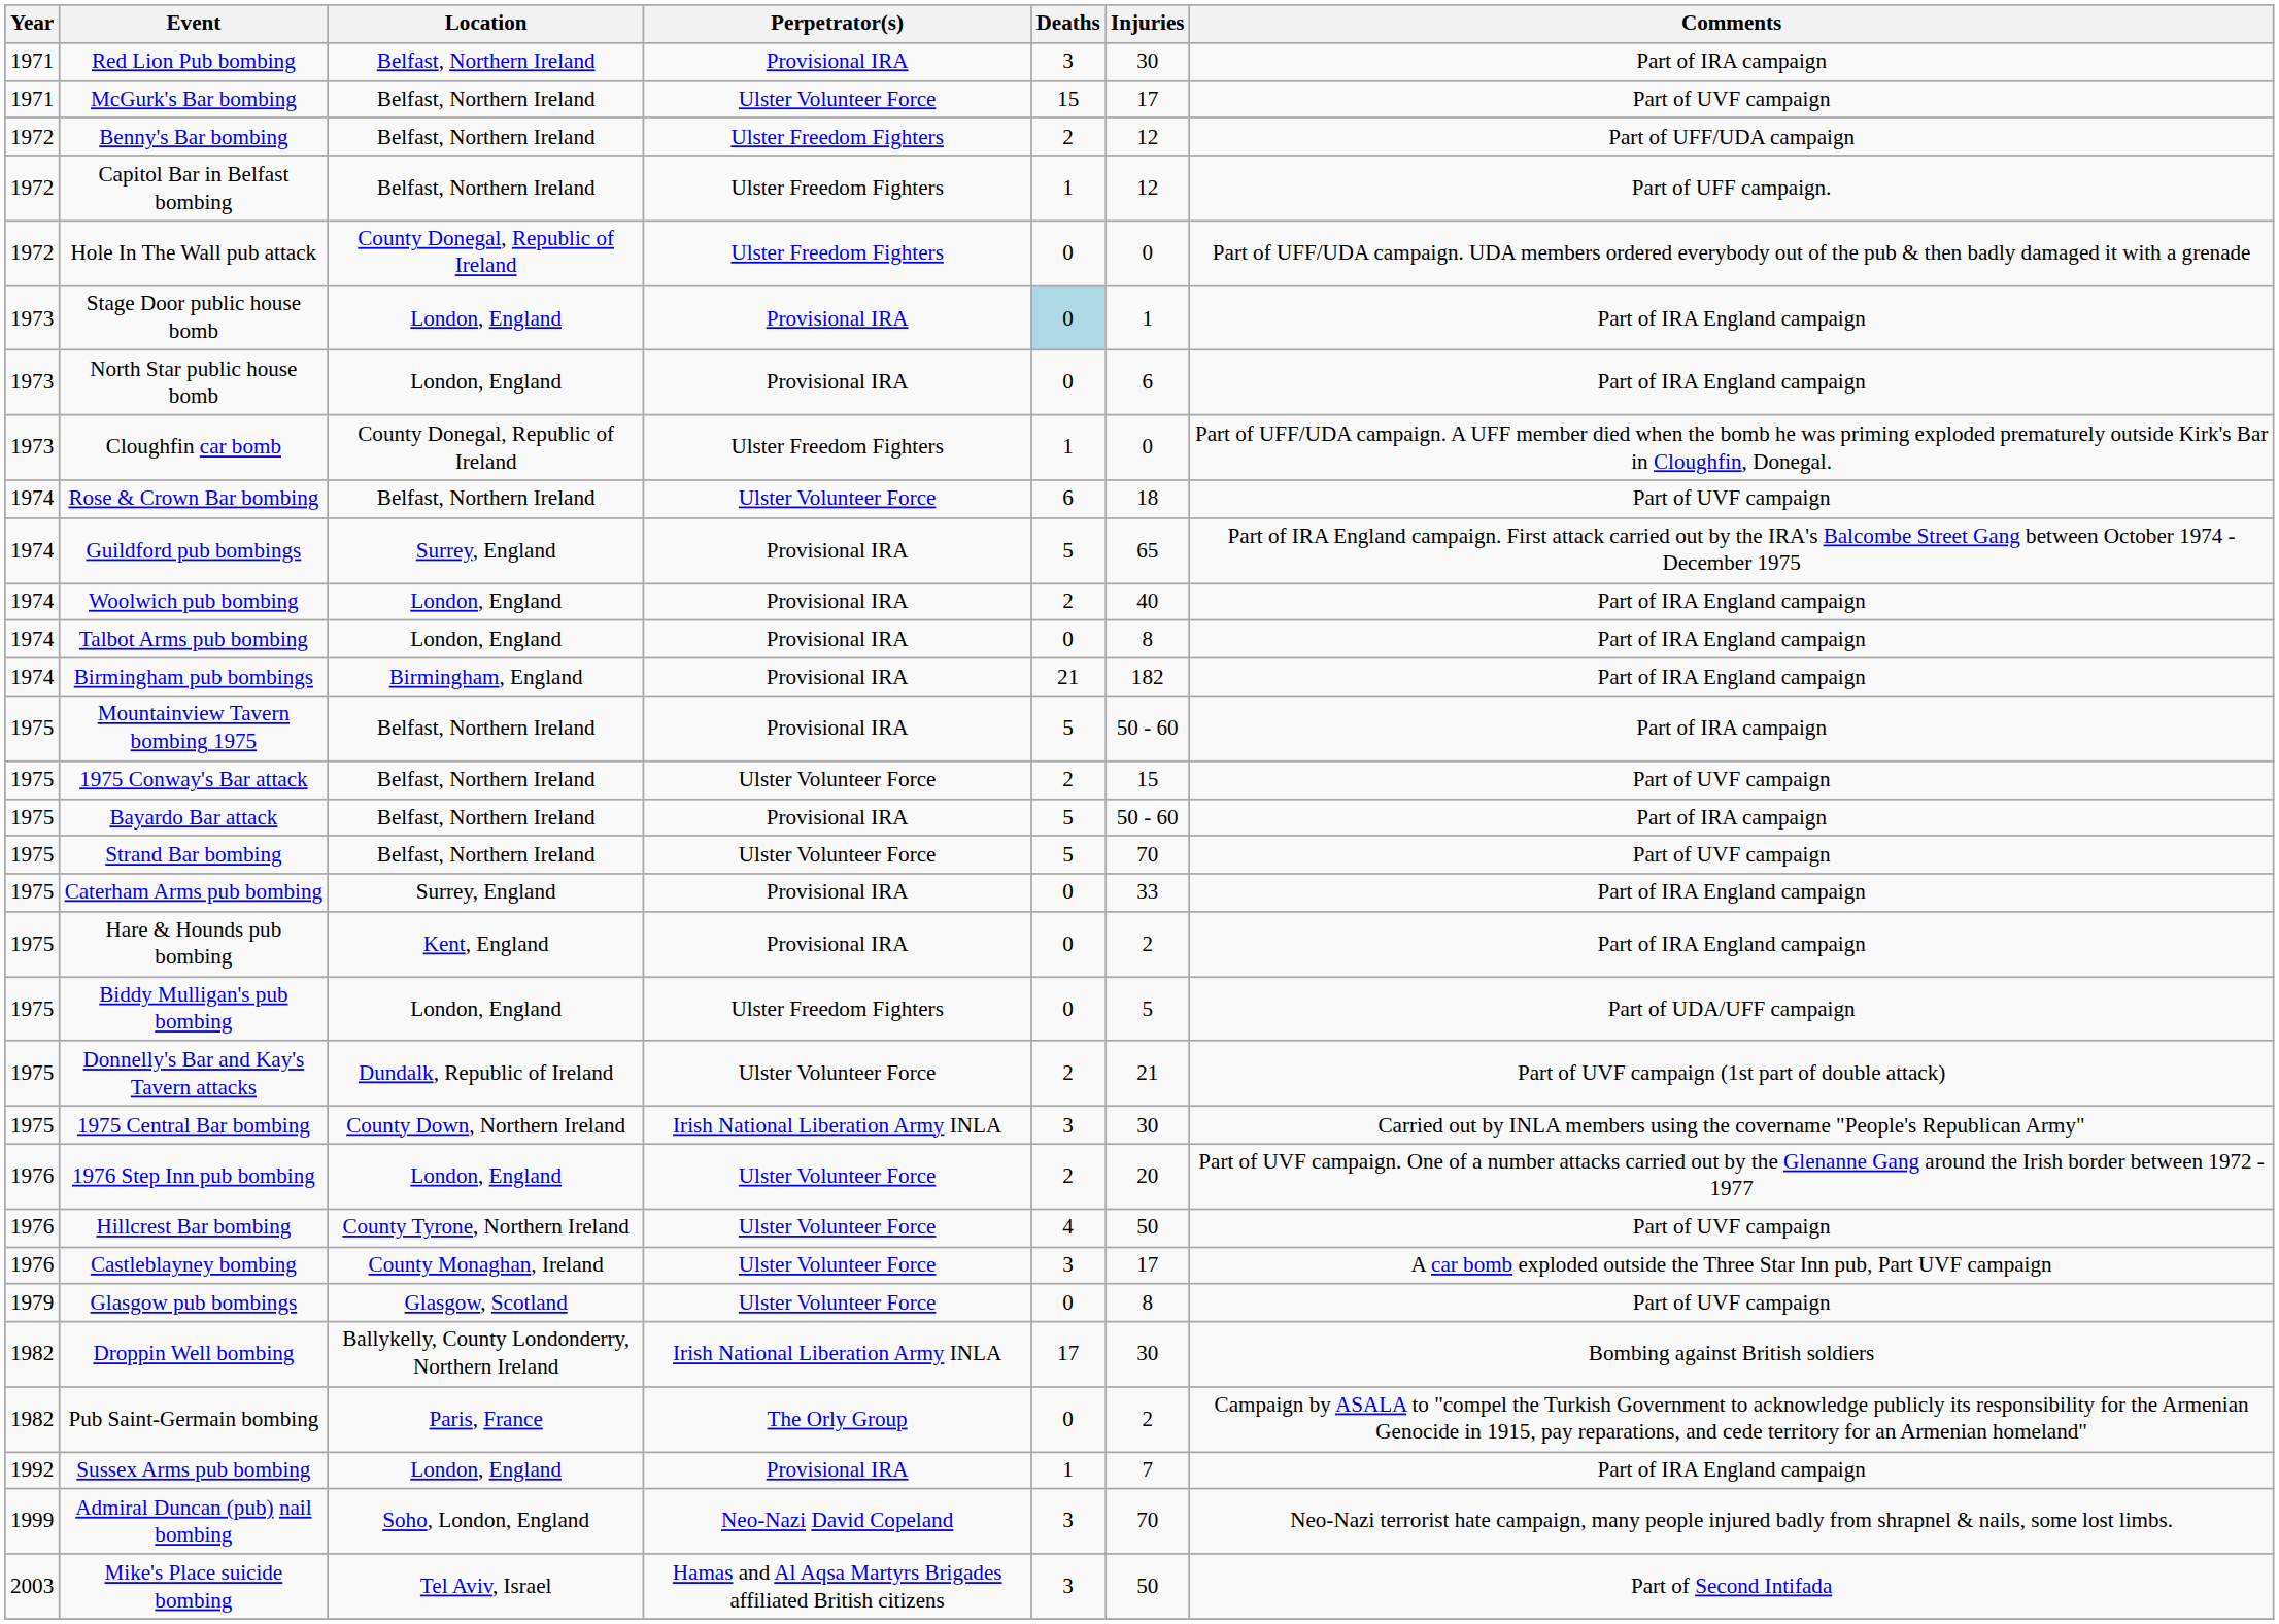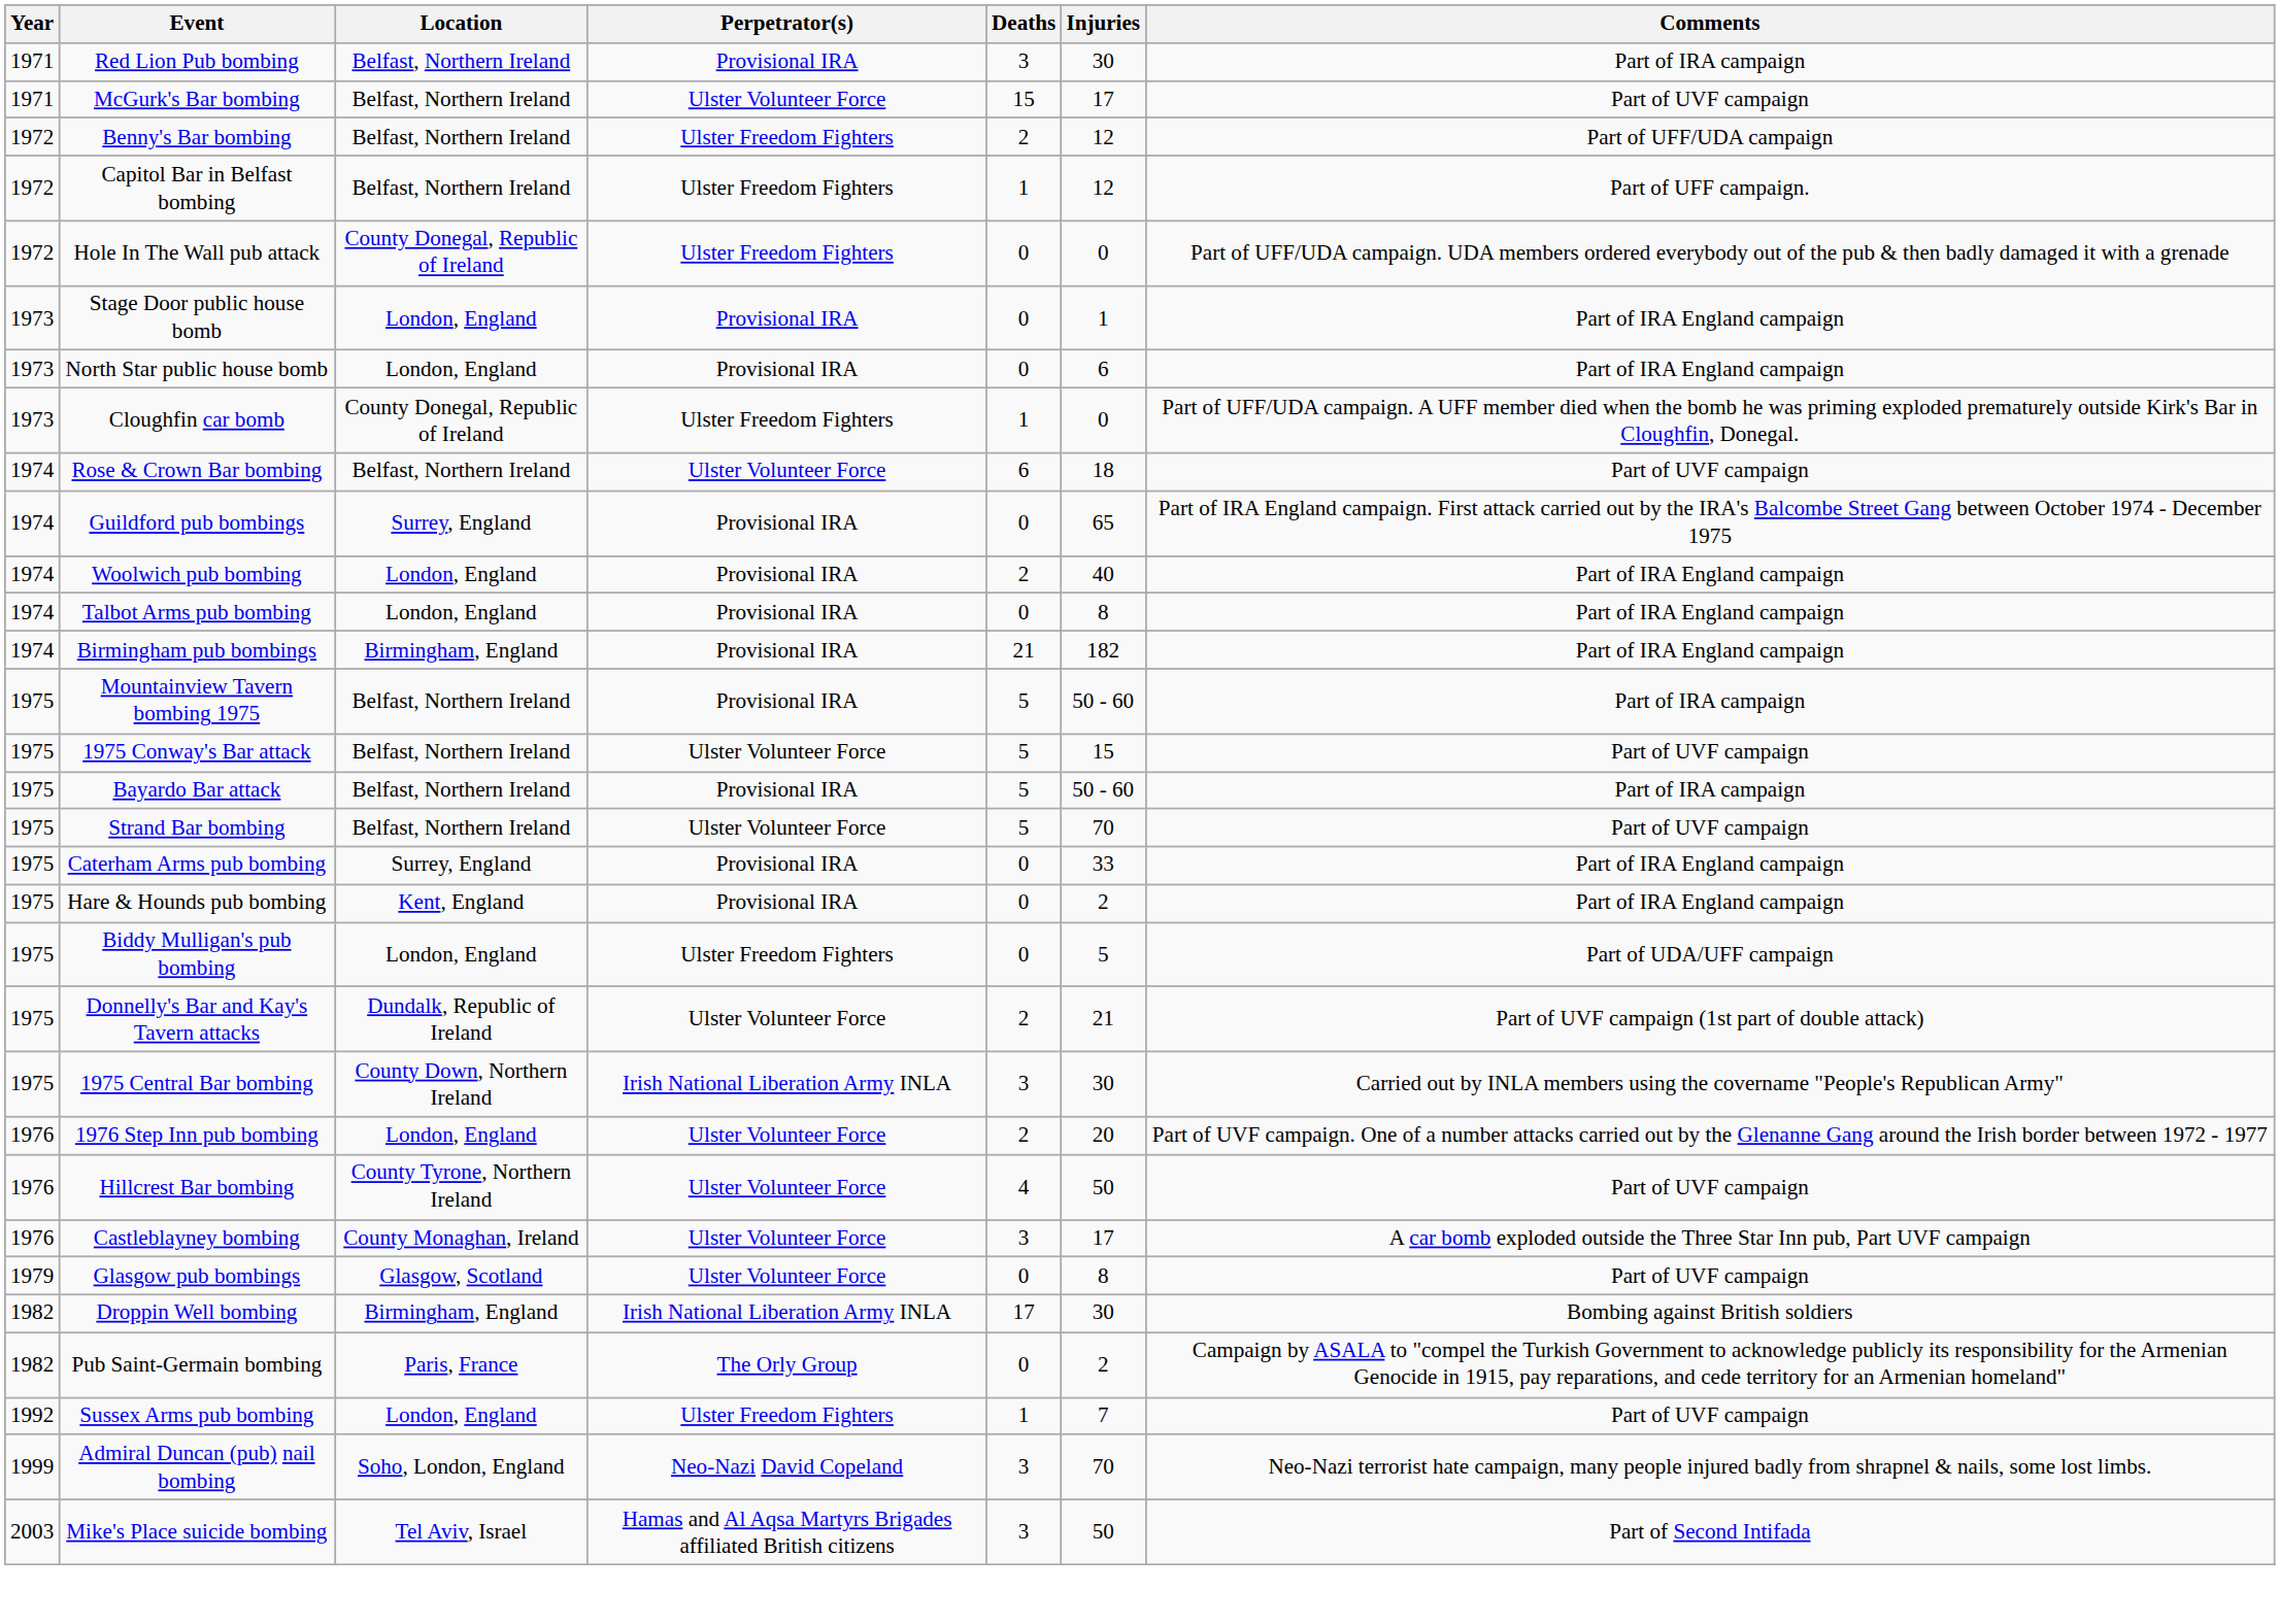Stage Door public house bomb | Deaths: lightblue background -> no background
Guildford pub bombings | Deaths: 5 -> 0
1975 Conway's Bar attack | Deaths: 2 -> 5
Droppin Well bombing | Location: Ballykelly, County Londonderry, Northern Ireland -> Birmingham, England
Sussex Arms pub bombing | Perpetrator(s): Provisional IRA -> Ulster Freedom Fighters
Sussex Arms pub bombing | Comments: Part of IRA England campaign -> Part of UVF campaign
